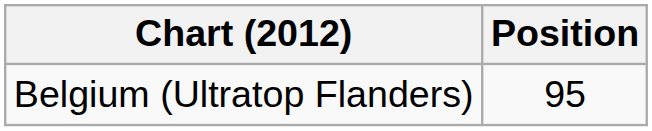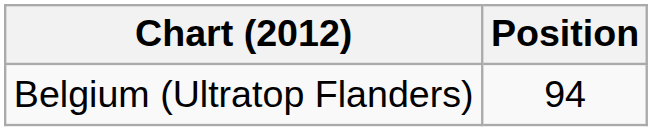Belgium (Ultratop Flanders) | Position: 95 -> 94
